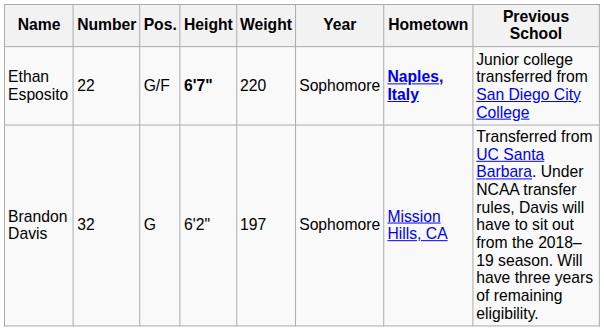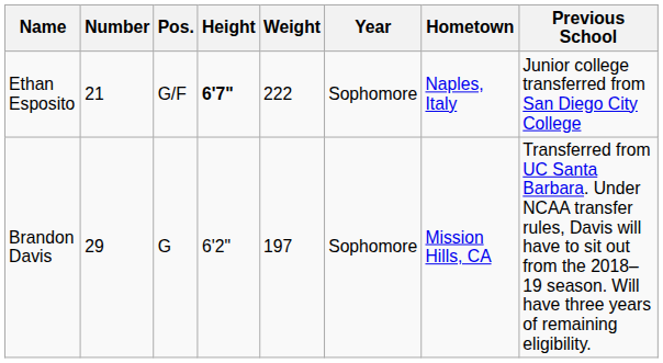Ethan Esposito | Number: 22 -> 21
Ethan Esposito | Weight: 220 -> 222
Ethan Esposito | Hometown: bold -> normal
Brandon Davis | Number: 32 -> 29
